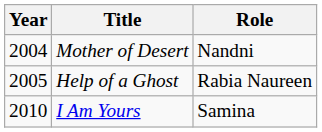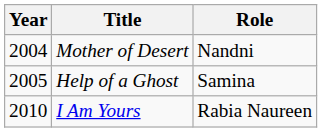Help of a Ghost | Role: Rabia Naureen -> Samina
I Am Yours | Role: Samina -> Rabia Naureen
